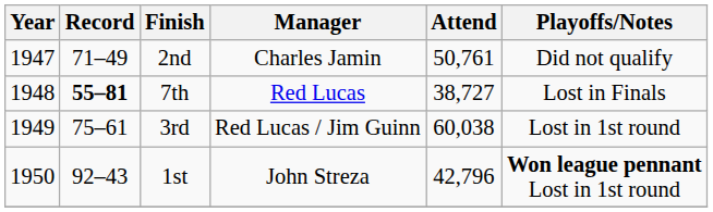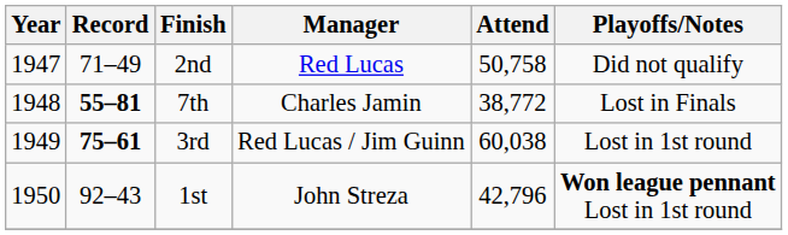2nd | Manager: Charles Jamin -> Red Lucas
2nd | Attend: 50,761 -> 50,758
7th | Manager: Red Lucas -> Charles Jamin
7th | Attend: 38,727 -> 38,772
3rd | Record: normal -> bold
